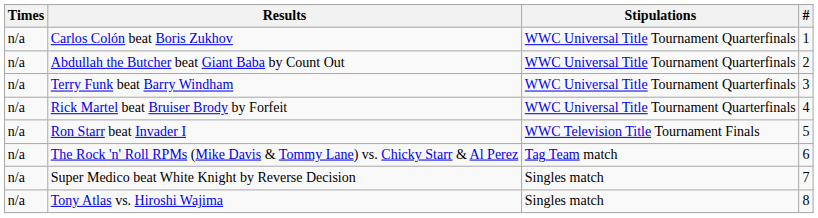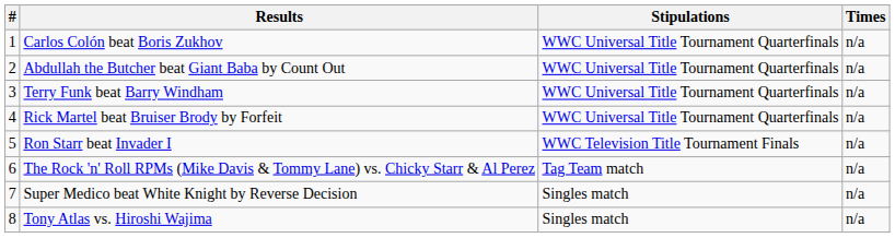columns swapped: # <-> Times
